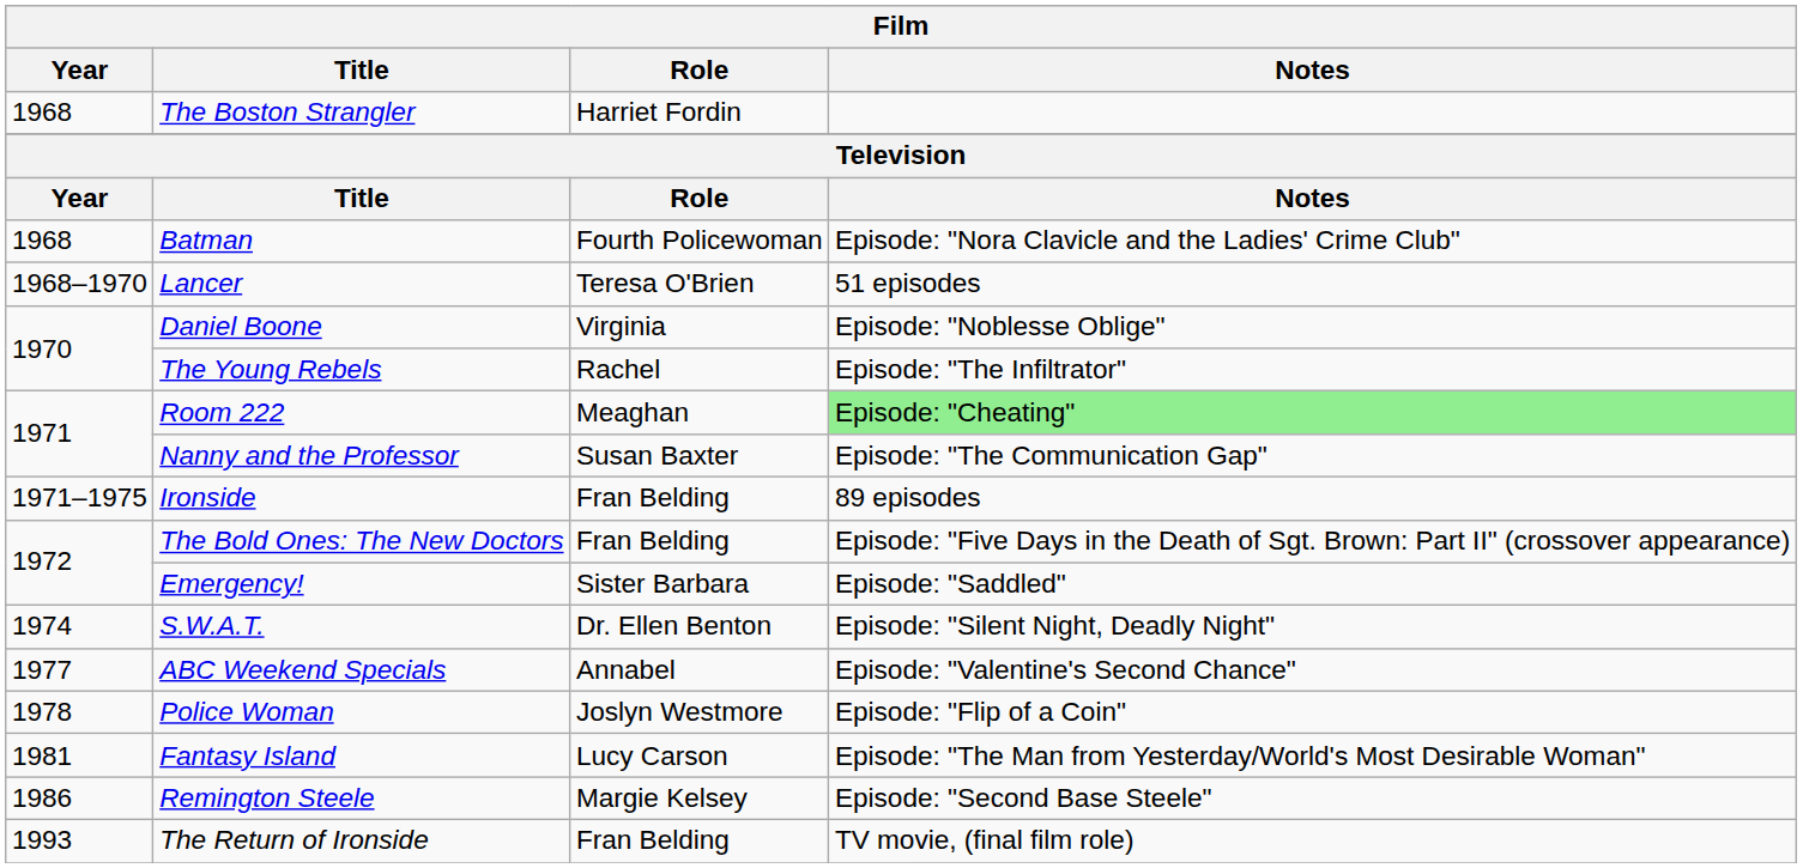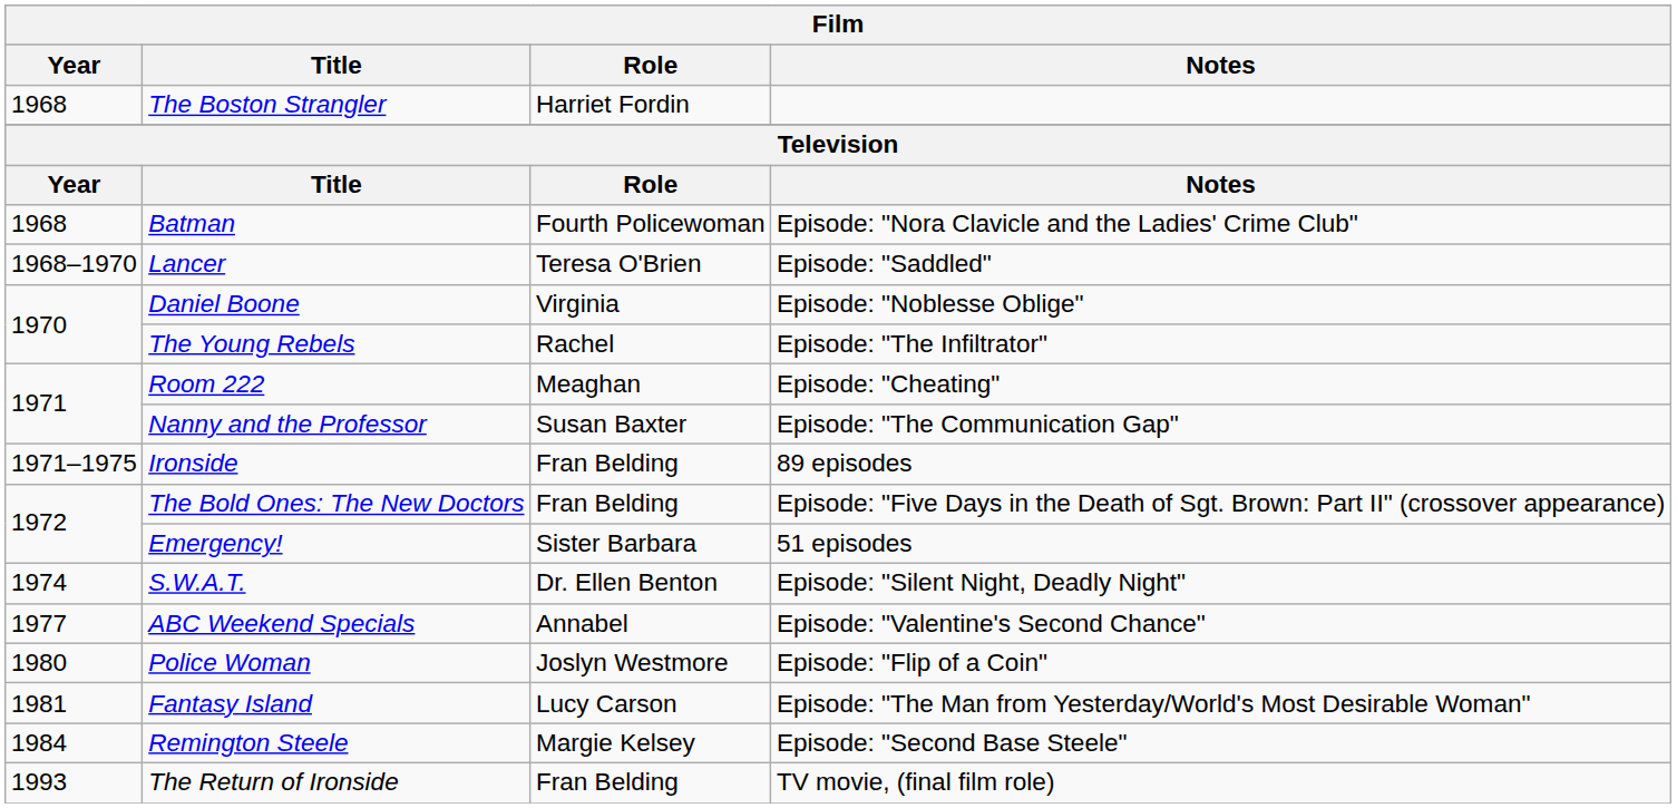Lancer | Notes: 51 episodes -> Episode: "Saddled"
Room 222 | Notes: lightgreen background -> no background
Emergency! | Notes: Episode: "Saddled" -> 51 episodes
Police Woman | Year: 1978 -> 1980
Remington Steele | Year: 1986 -> 1984
